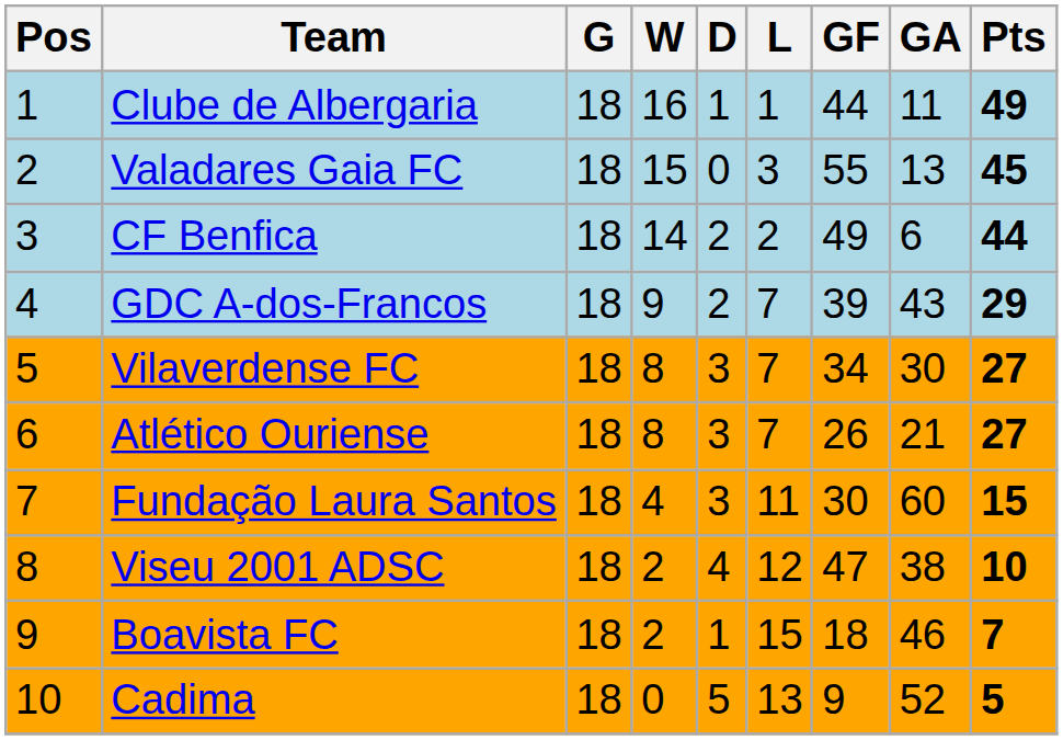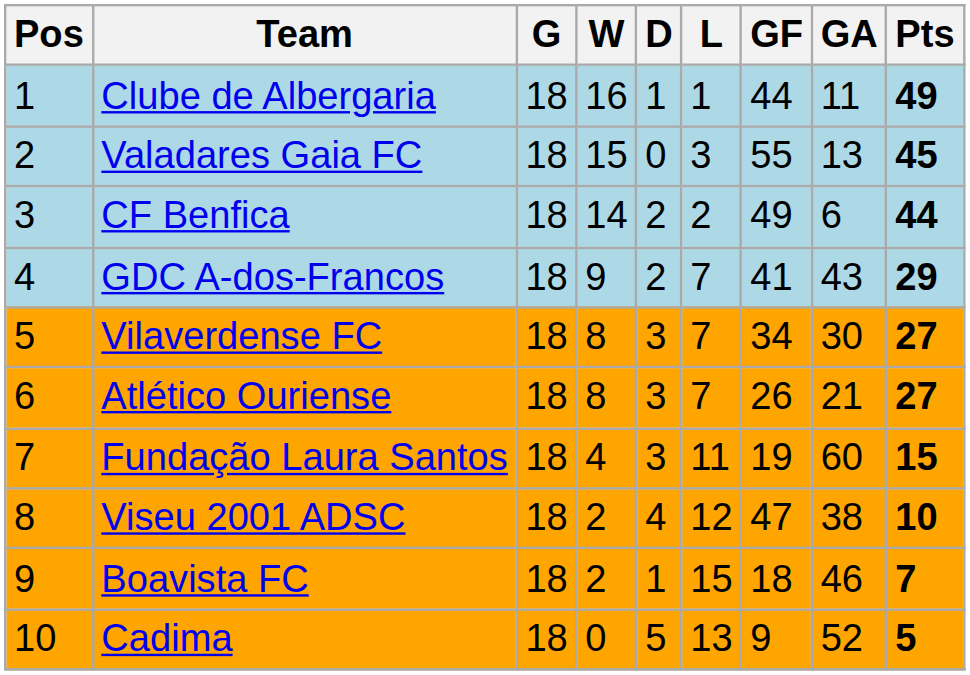GDC A-dos-Francos | GF: 39 -> 41
Fundação Laura Santos | GF: 30 -> 19
